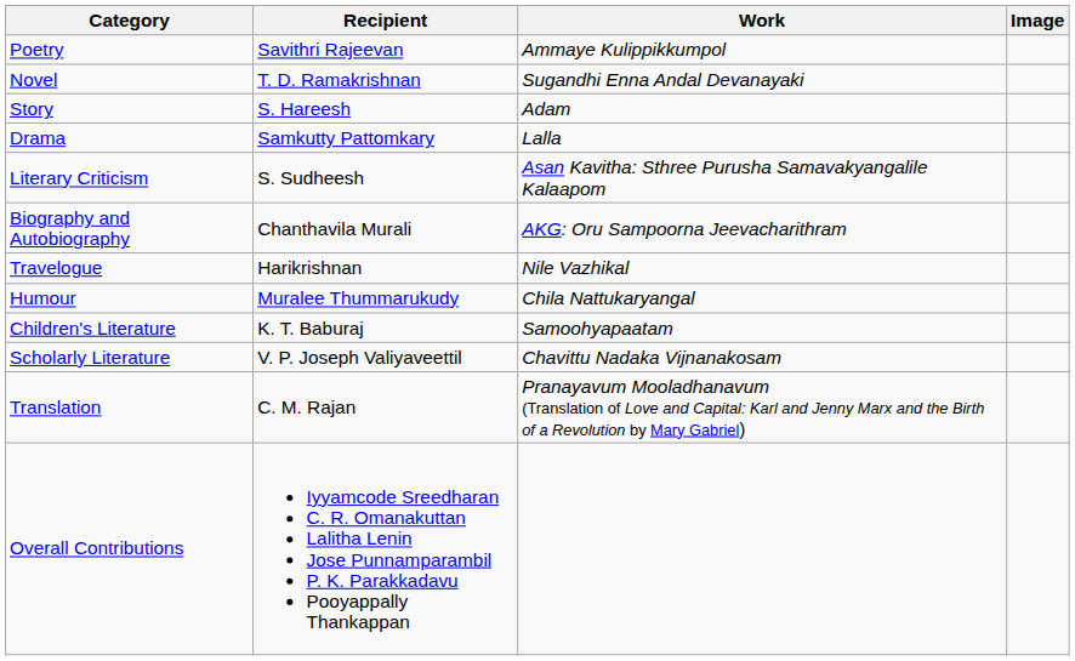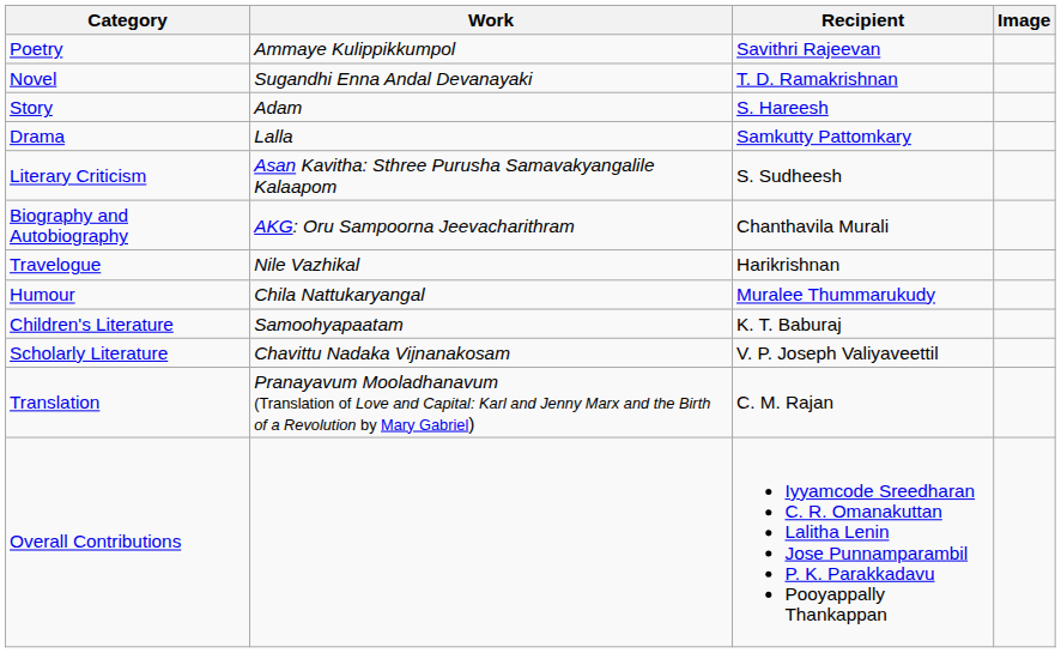columns swapped: Recipient <-> Work
